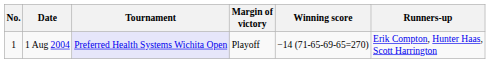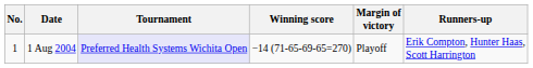columns swapped: Winning score <-> Margin of victory
